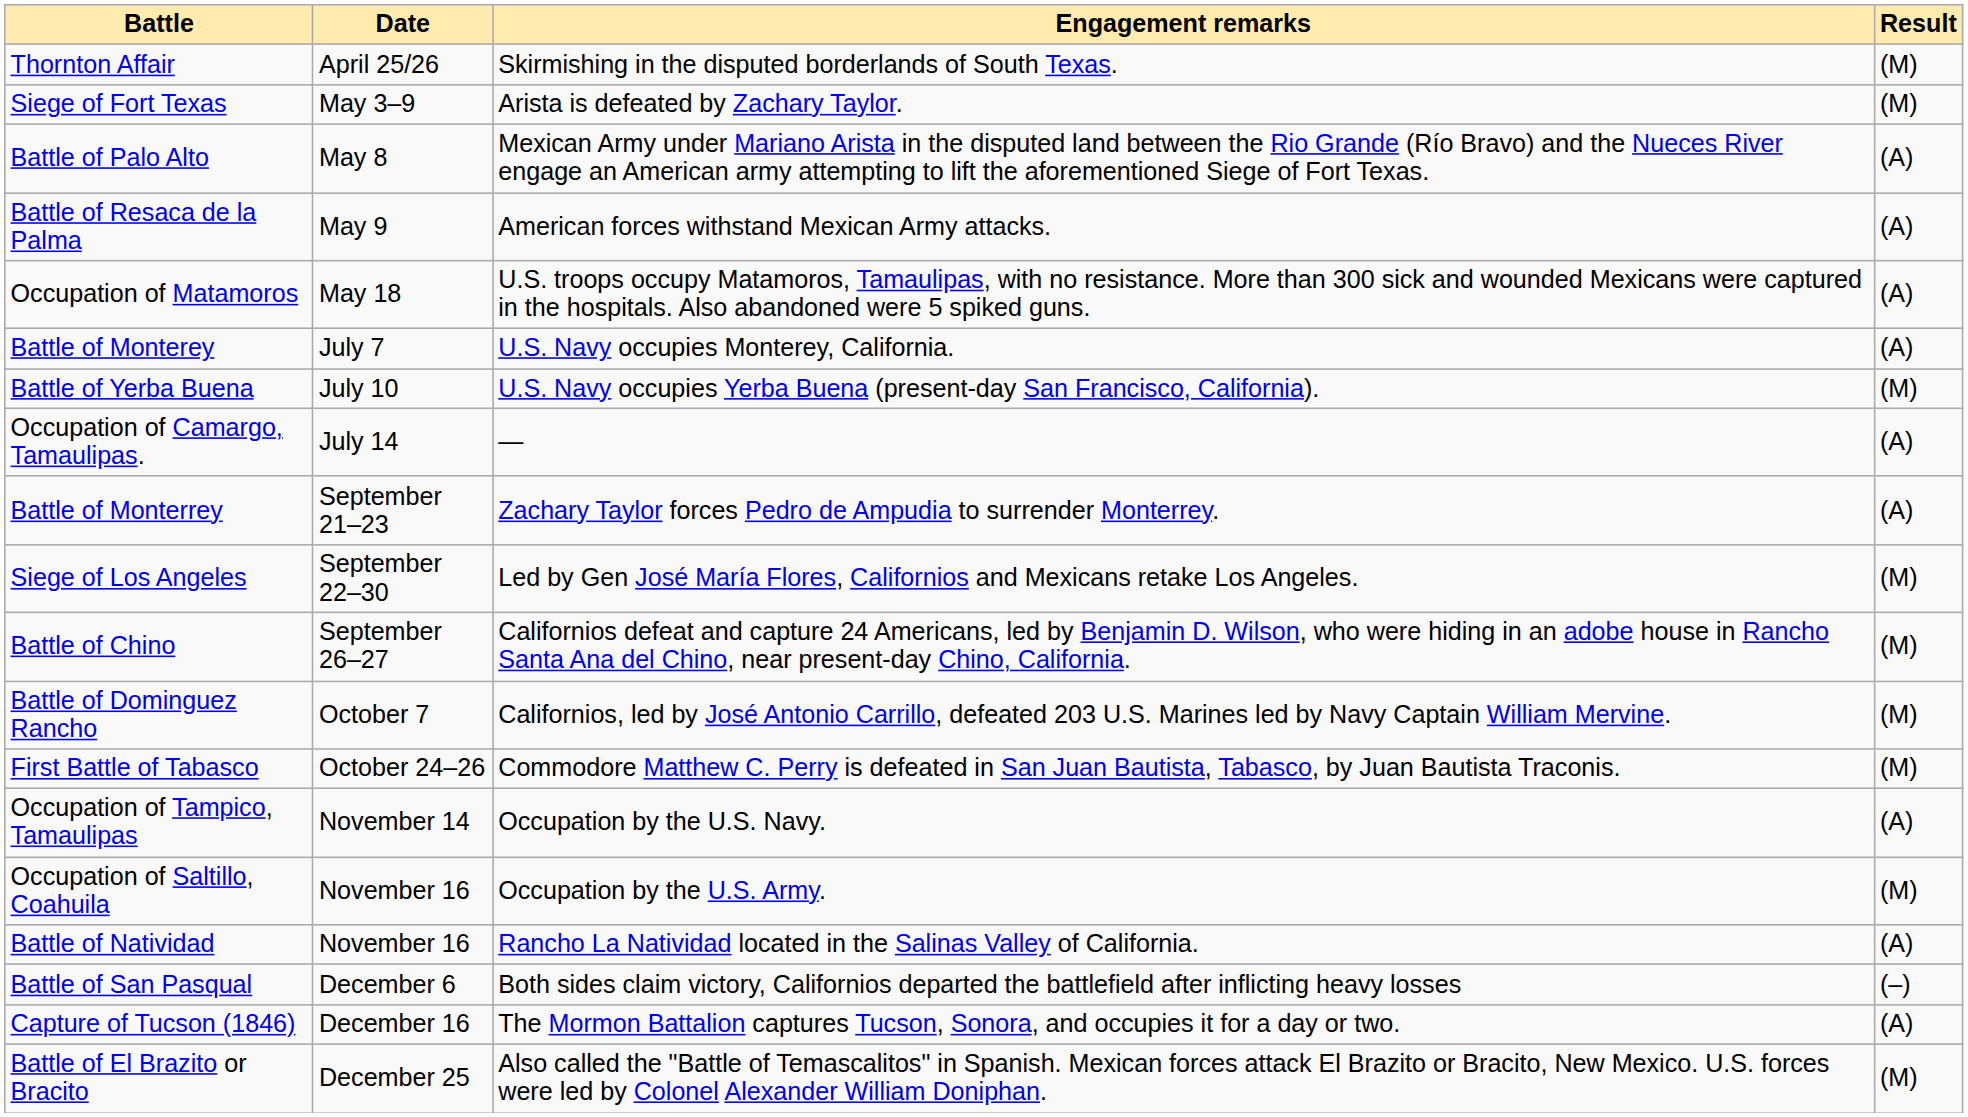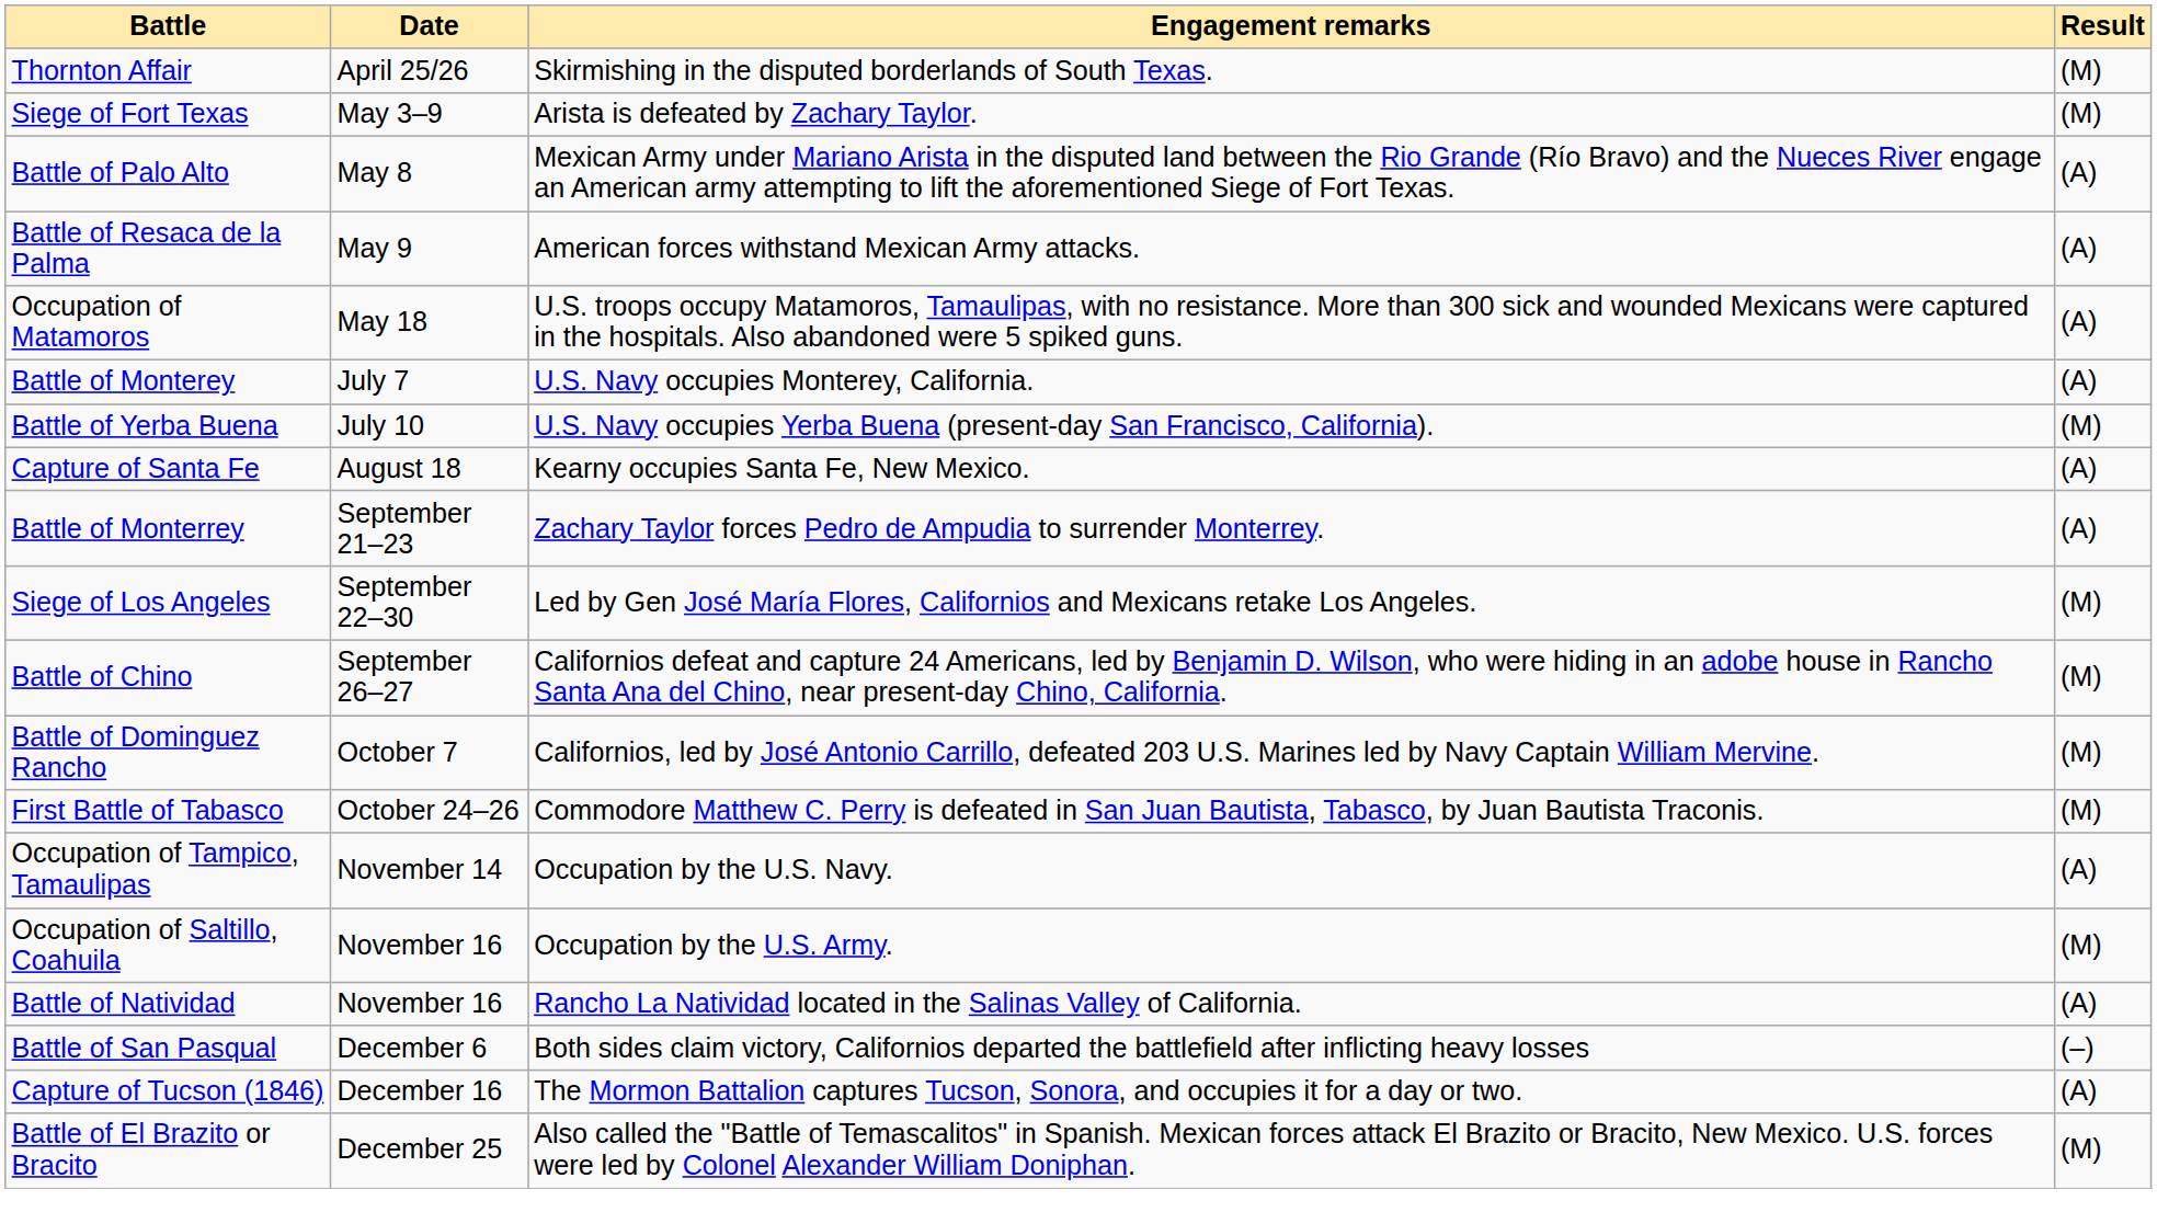- row: Occupation of Camargo, Tamaulipas. | July 14 | — | (A)
+ row: Capture of Santa Fe | August 18 | Kearny occupies Santa Fe, New Mexico. | (A)
